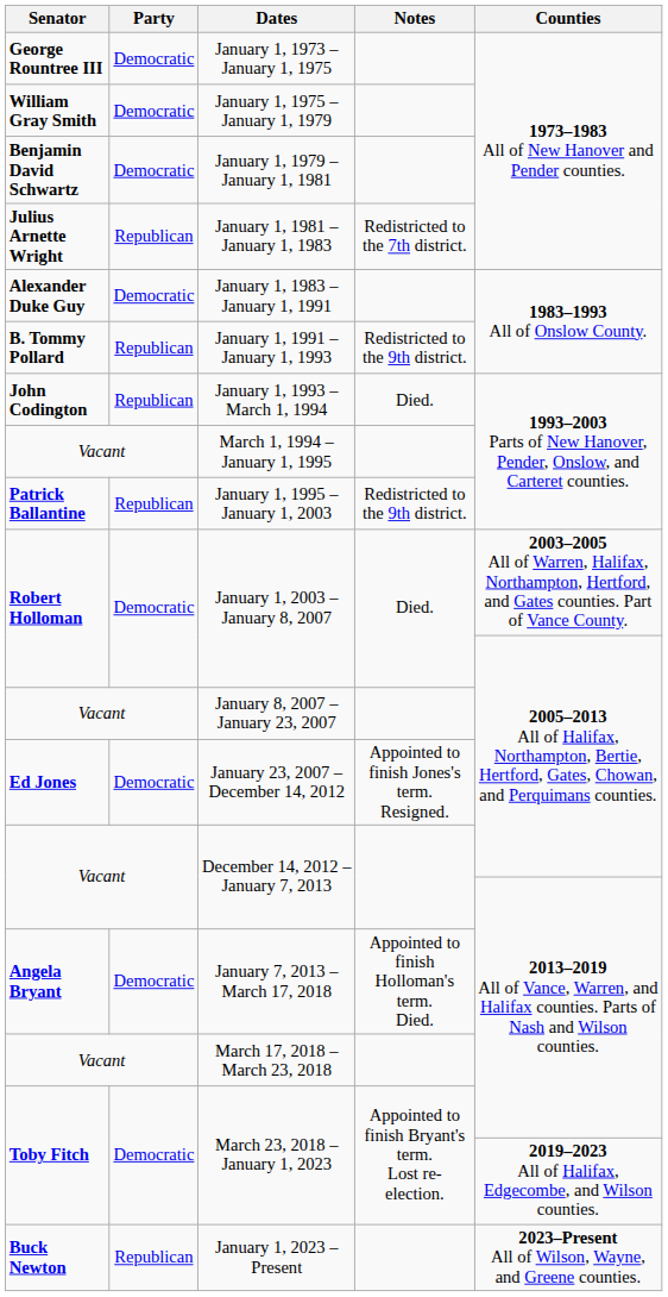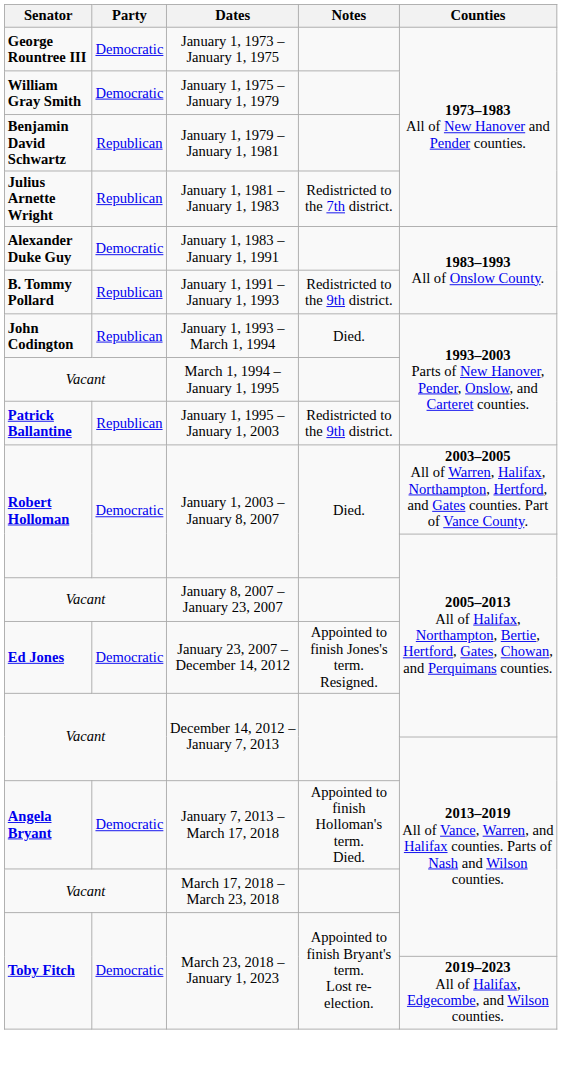January 1, 1979 – January 1, 1981 | Party: Democratic -> Republican
- row: Buck Newton | Republican | January 1, 2023 – Present | 2023–Present All of Wilson, Wayne, and Greene counties.
